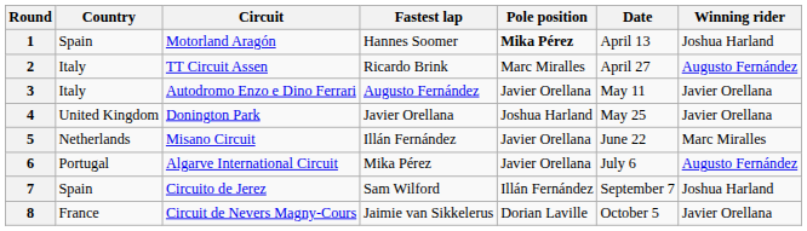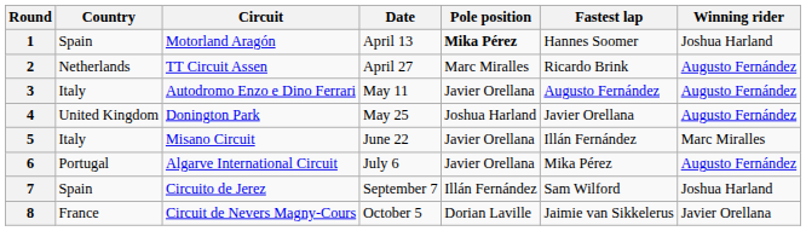columns swapped: Date <-> Fastest lap
2 | Country: Italy -> Netherlands
3 | Winning rider: Javier Orellana -> Augusto Fernández
4 | Winning rider: Javier Orellana -> Augusto Fernández
5 | Country: Netherlands -> Italy
